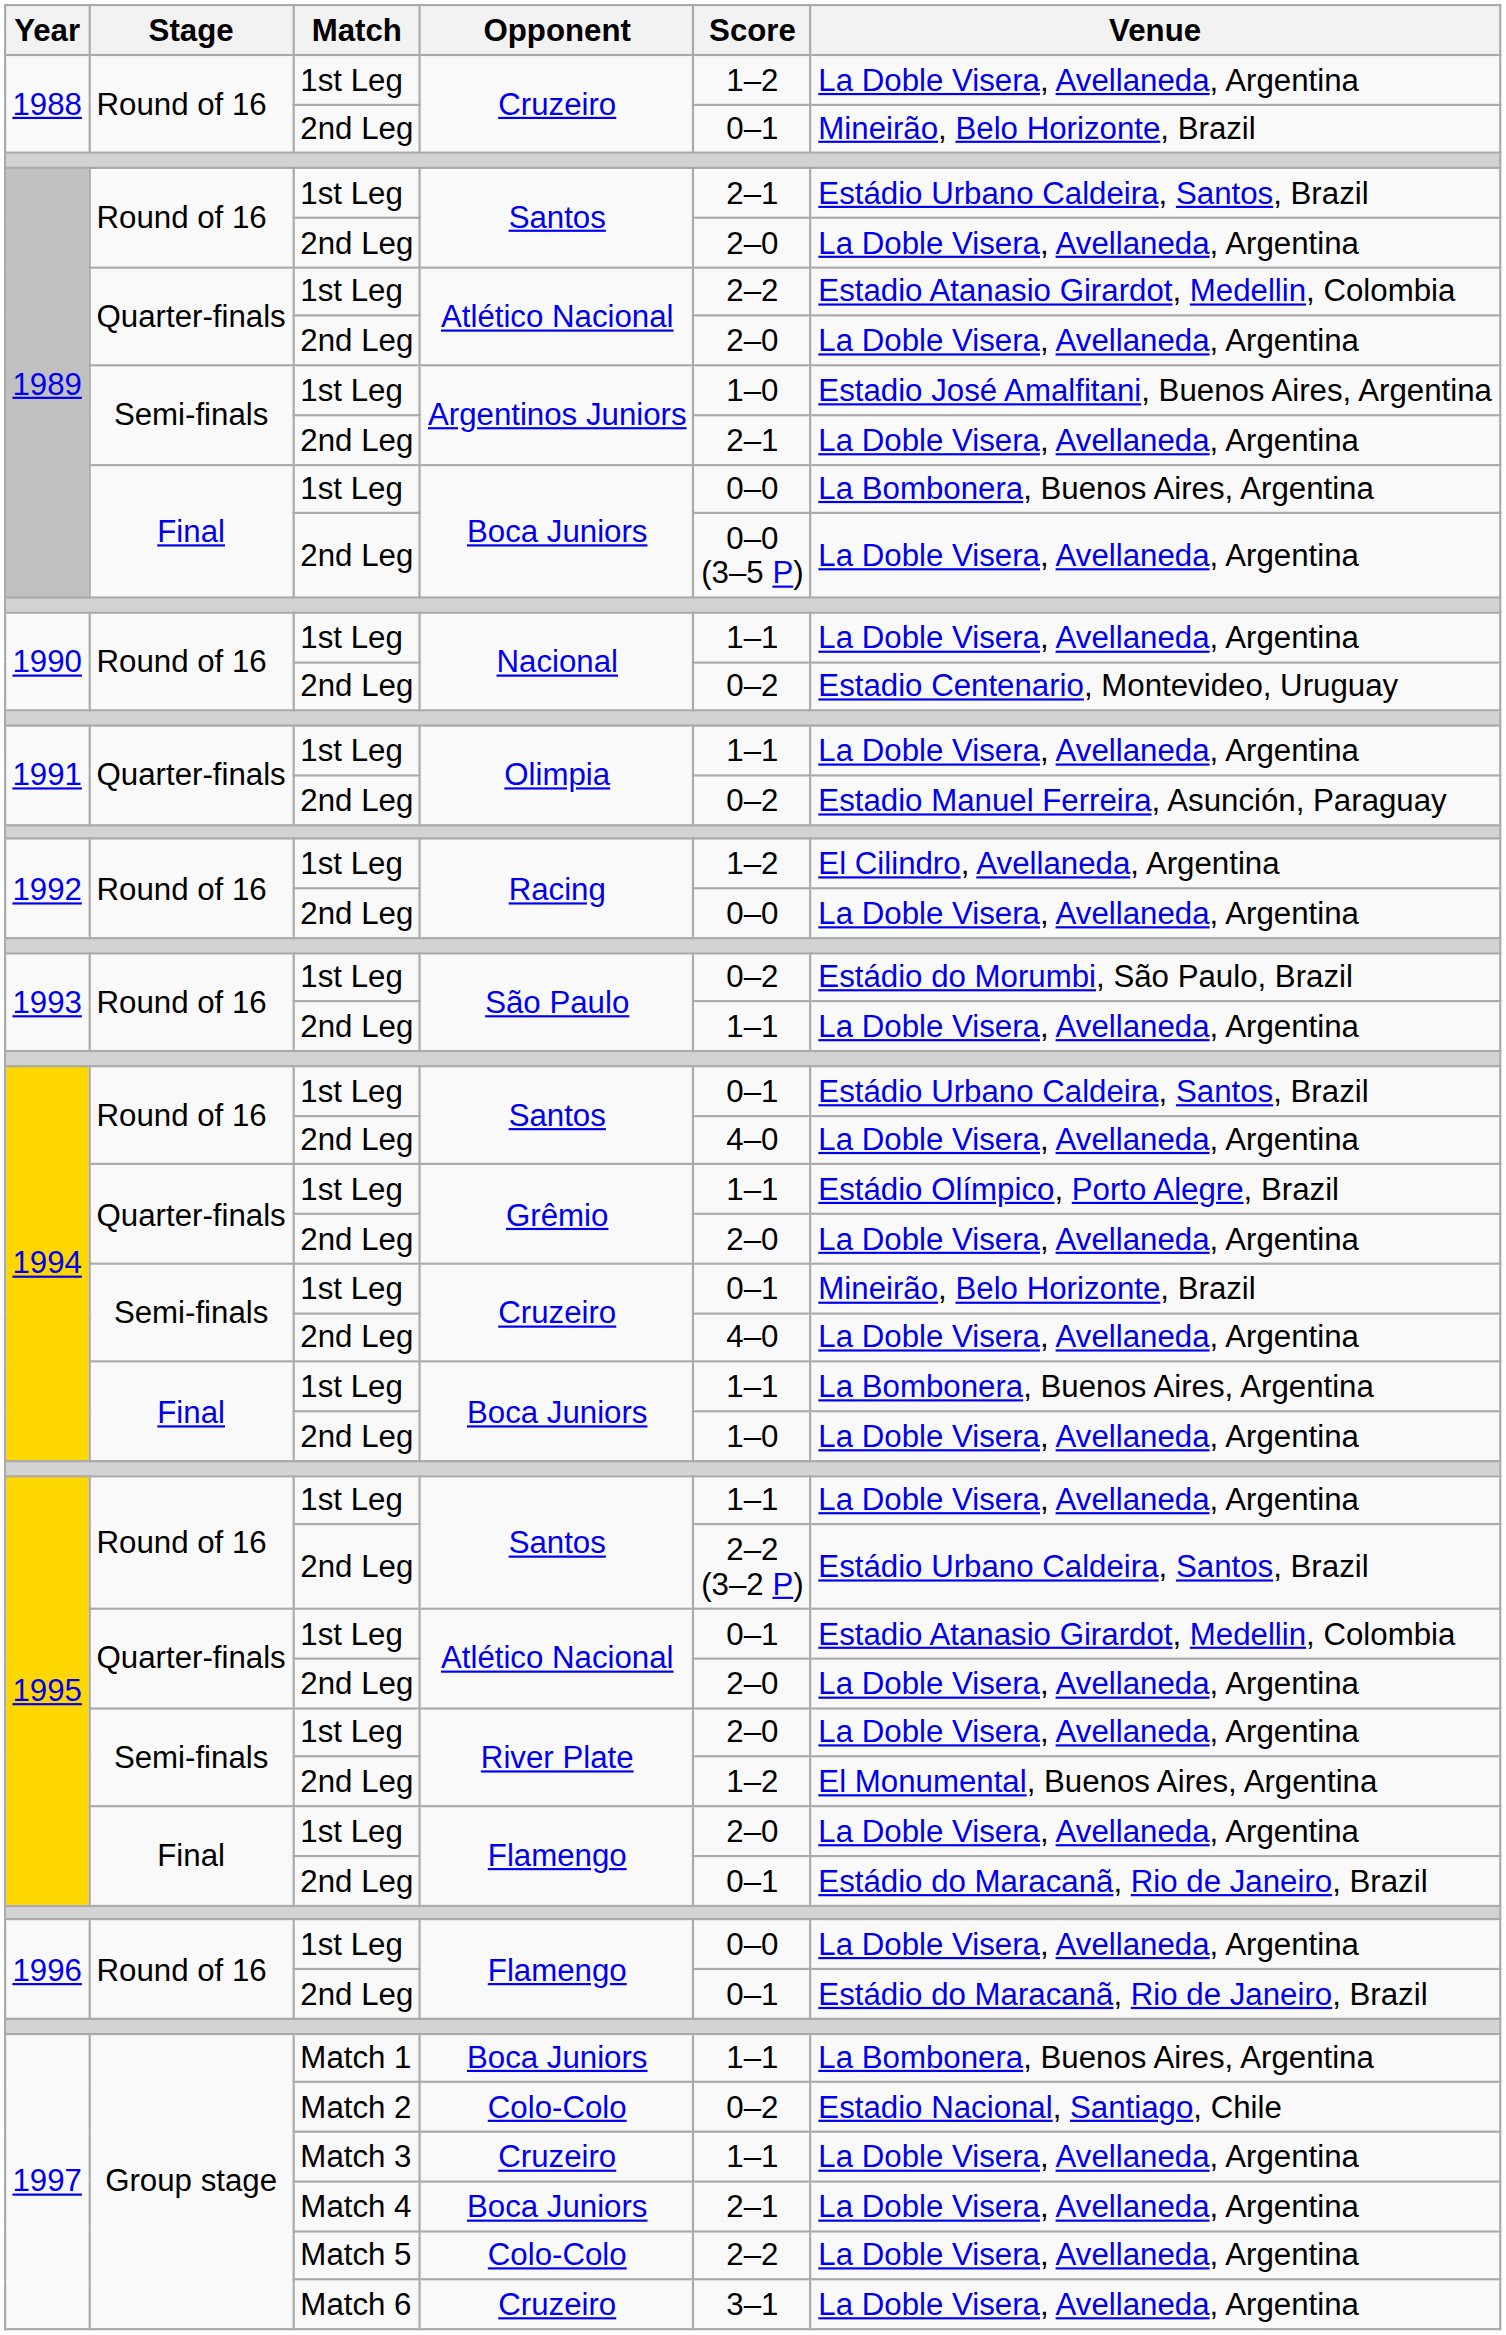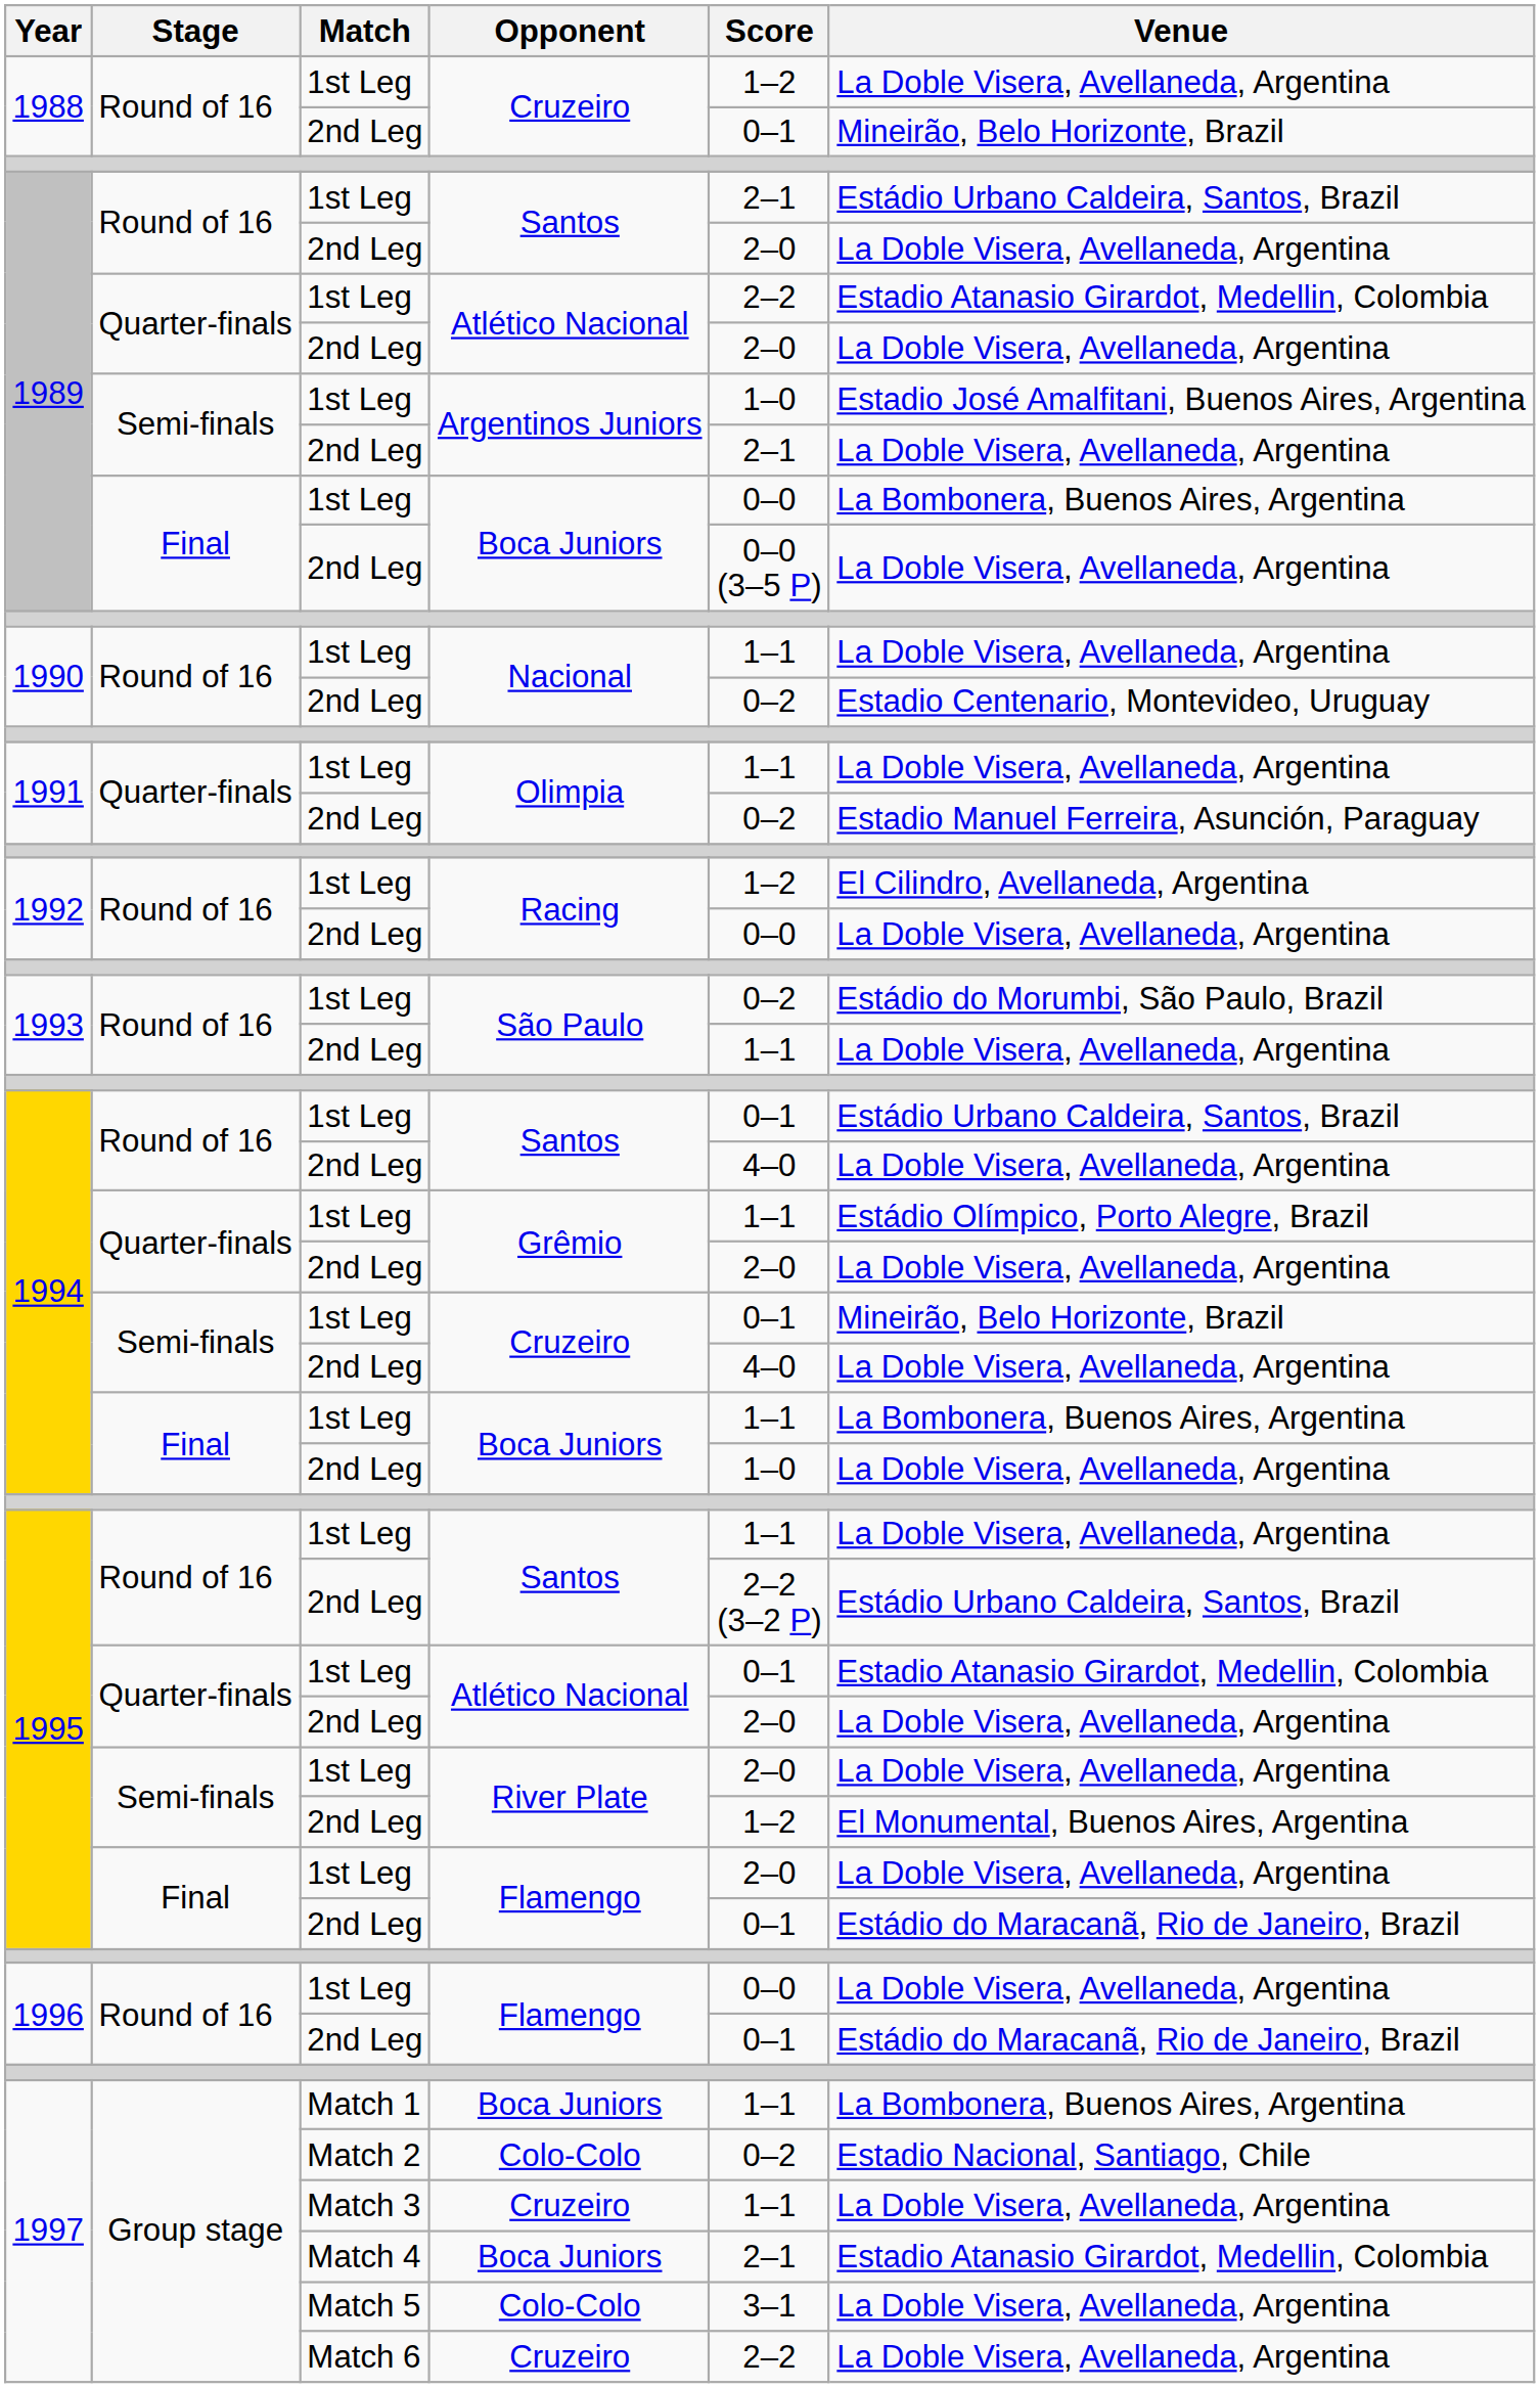Match 4 / Boca Juniors | Venue: La Doble Visera, Avellaneda, Argentina -> Estadio Atanasio Girardot, Medellin, Colombia
Match 5 / Colo-Colo | Score: 2–2 -> 3–1
Match 6 / Cruzeiro | Score: 3–1 -> 2–2
